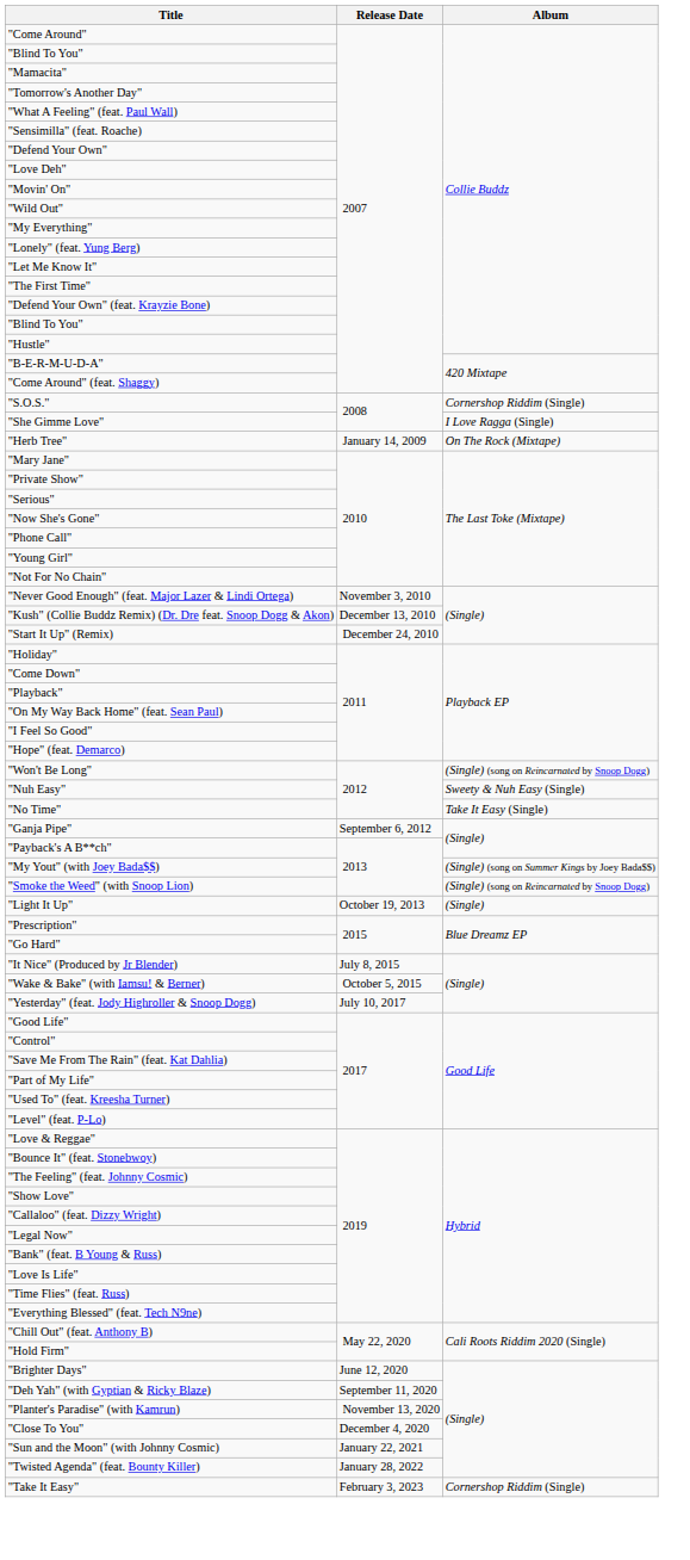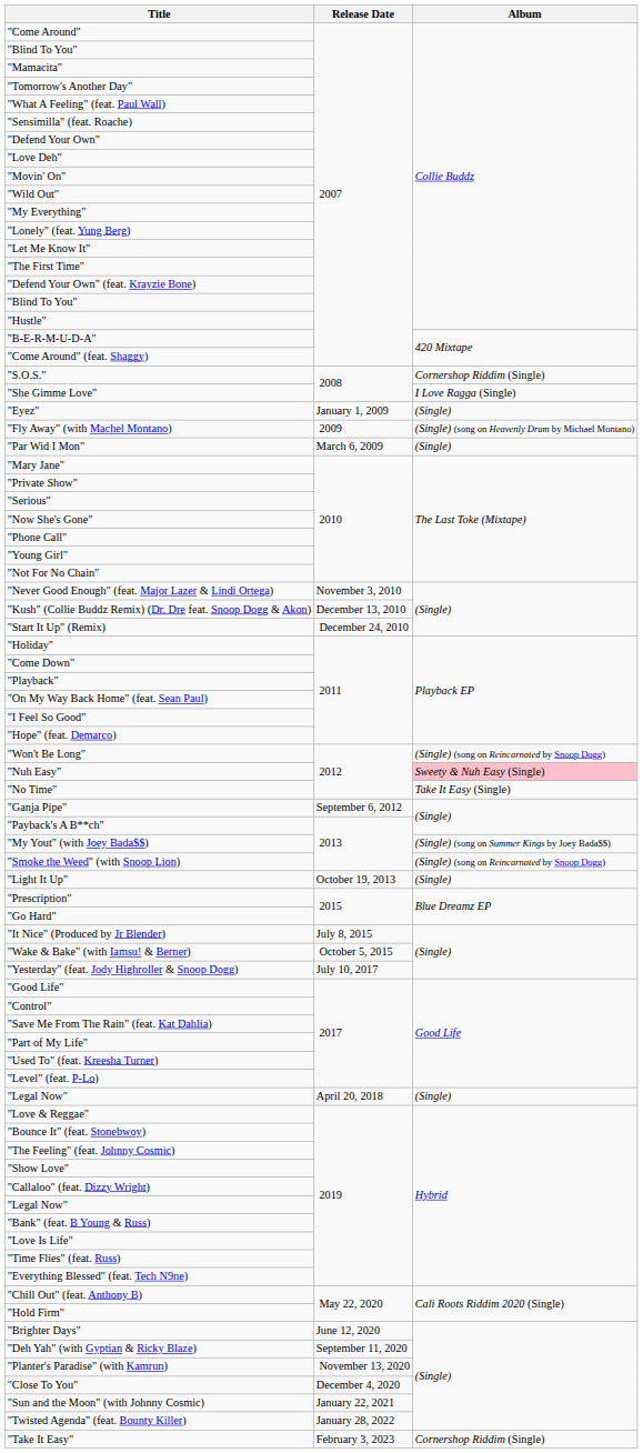+ row: "Eyez" | January 1, 2009 | (Single)
- row: "Herb Tree" | January 14, 2009 | On The Rock (Mixtape)
+ row: "Fly Away" (with Machel Montano) | 2009 | (Single) (song on Heavenly Drum by Michael Montano)
+ row: "Par Wid I Mon" | March 6, 2009 | (Single)
"Nuh Easy" | Album: no background -> pink background
+ row: "Legal Now" | April 20, 2018 | (Single)
